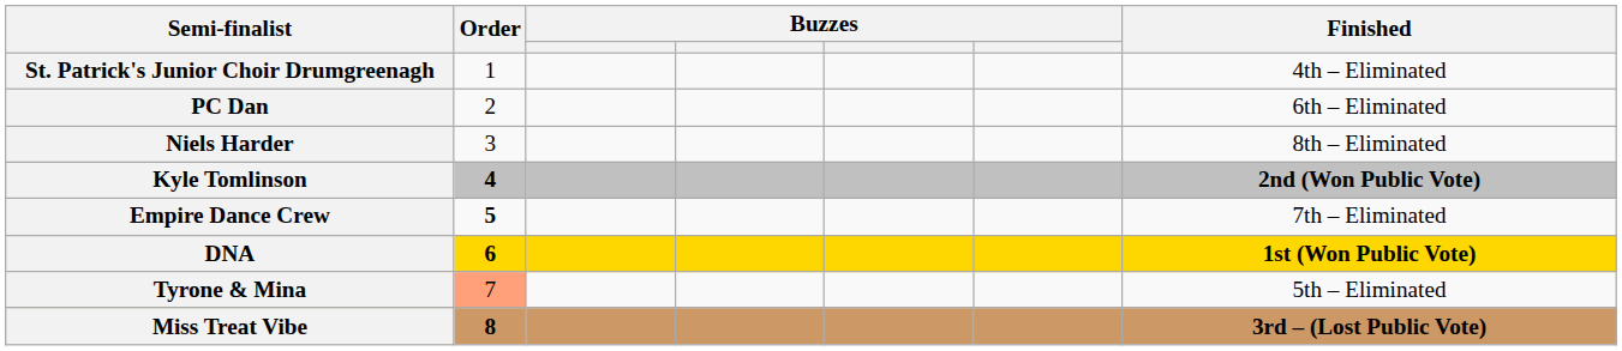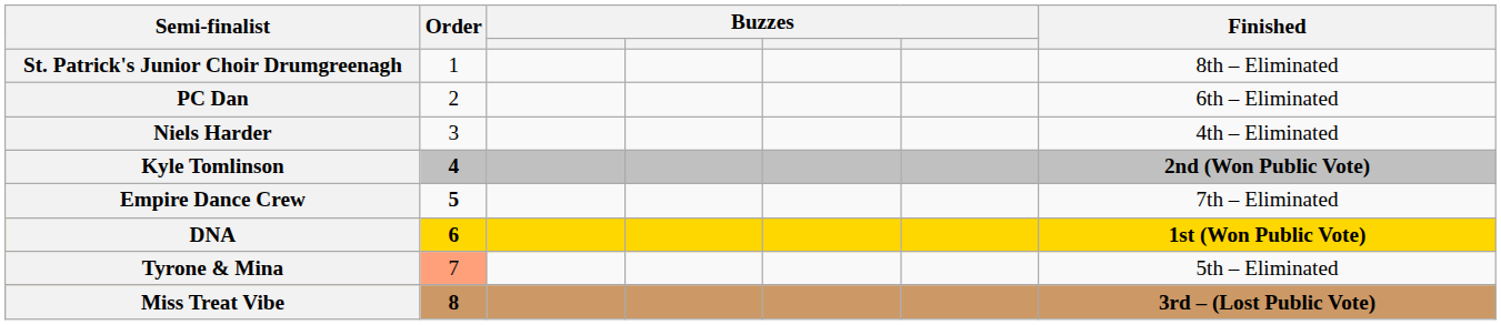St. Patrick's Junior Choir Drumgreenagh | Finished: 4th – Eliminated -> 8th – Eliminated
Niels Harder | Finished: 8th – Eliminated -> 4th – Eliminated
